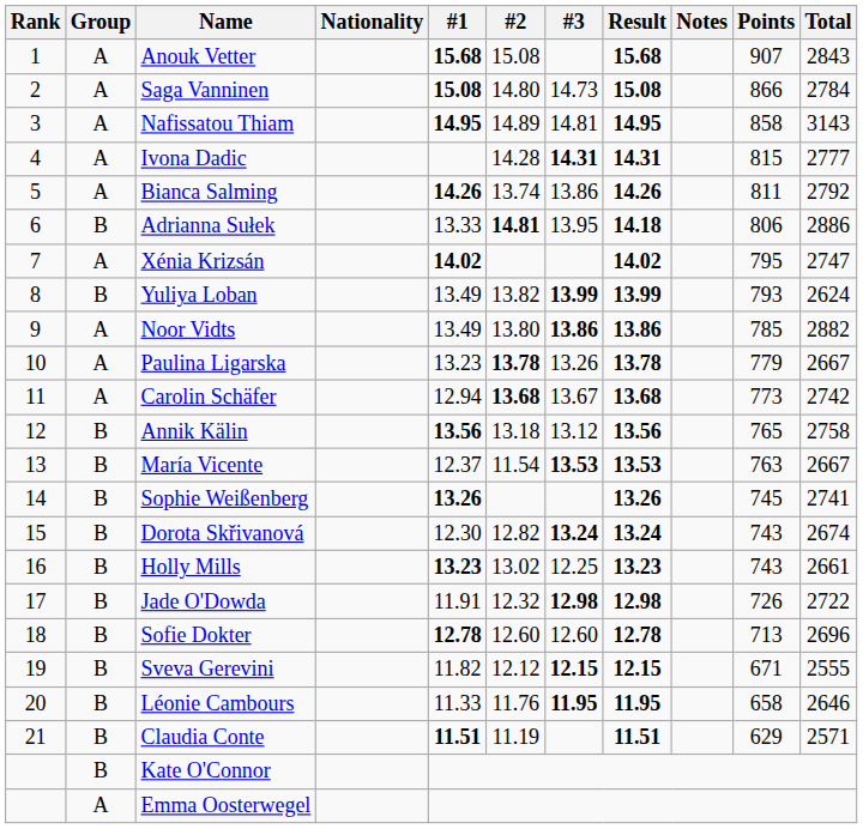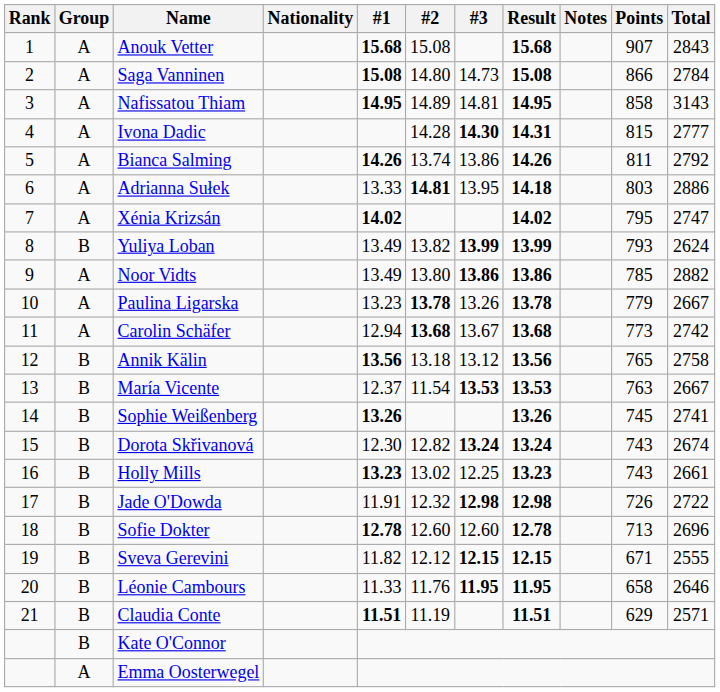Ivona Dadic | #3: 14.31 -> 14.30
Adrianna Sułek | Group: B -> A
Adrianna Sułek | Points: 806 -> 803
